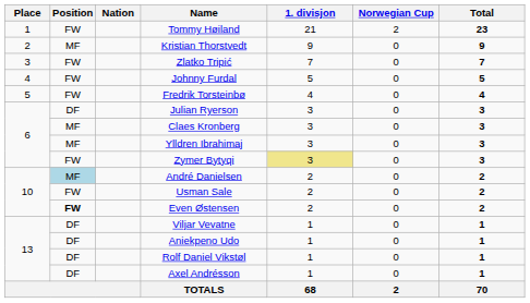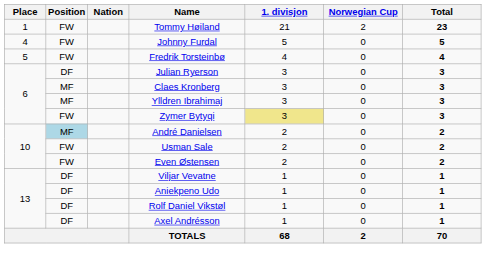- row: 2 | MF | Kristian Thorstvedt | 9 | 0 | 9
- row: 3 | FW | Zlatko Tripić | 7 | 0 | 7
Even Østensen | Position: bold -> normal
